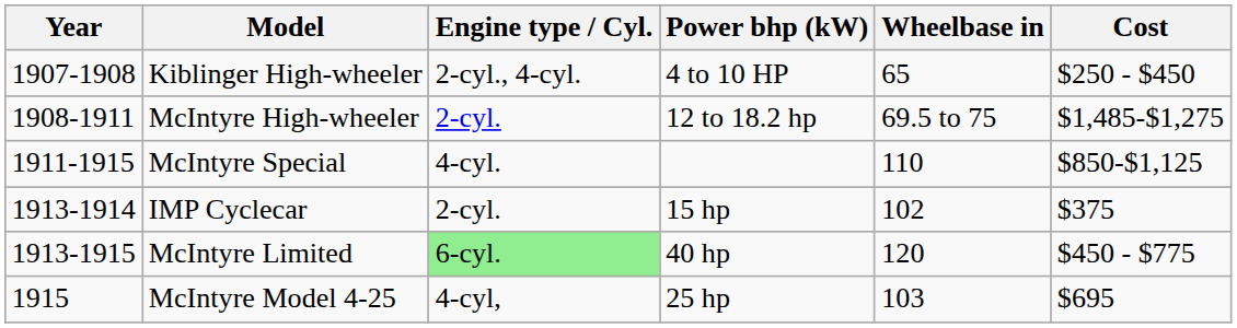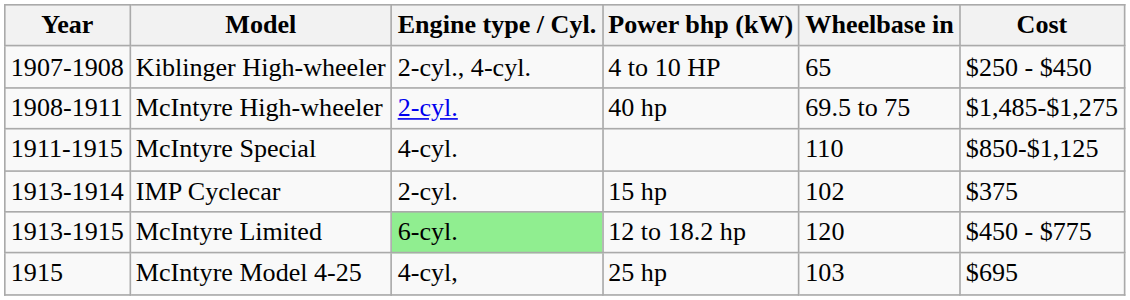McIntyre High-wheeler | Power bhp (kW): 12 to 18.2 hp -> 40 hp
McIntyre Limited | Power bhp (kW): 40 hp -> 12 to 18.2 hp
